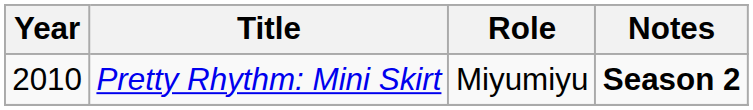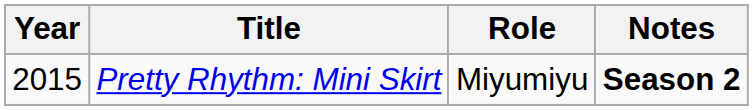Pretty Rhythm: Mini Skirt | Year: 2010 -> 2015
